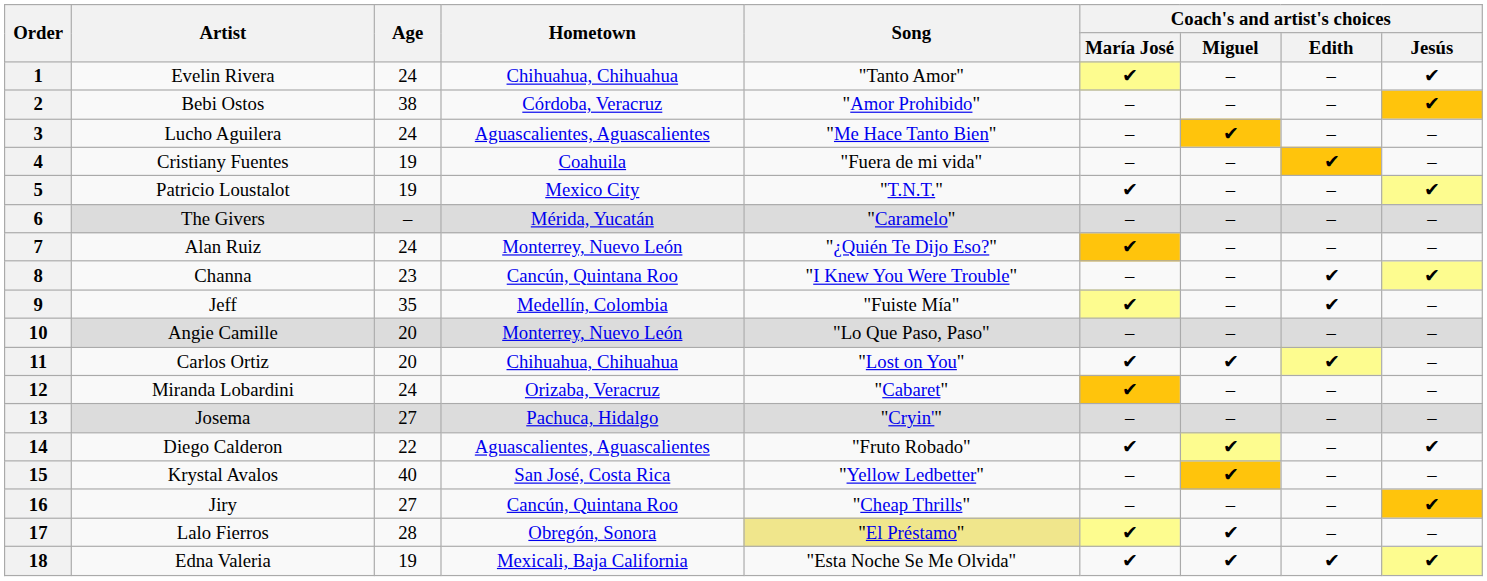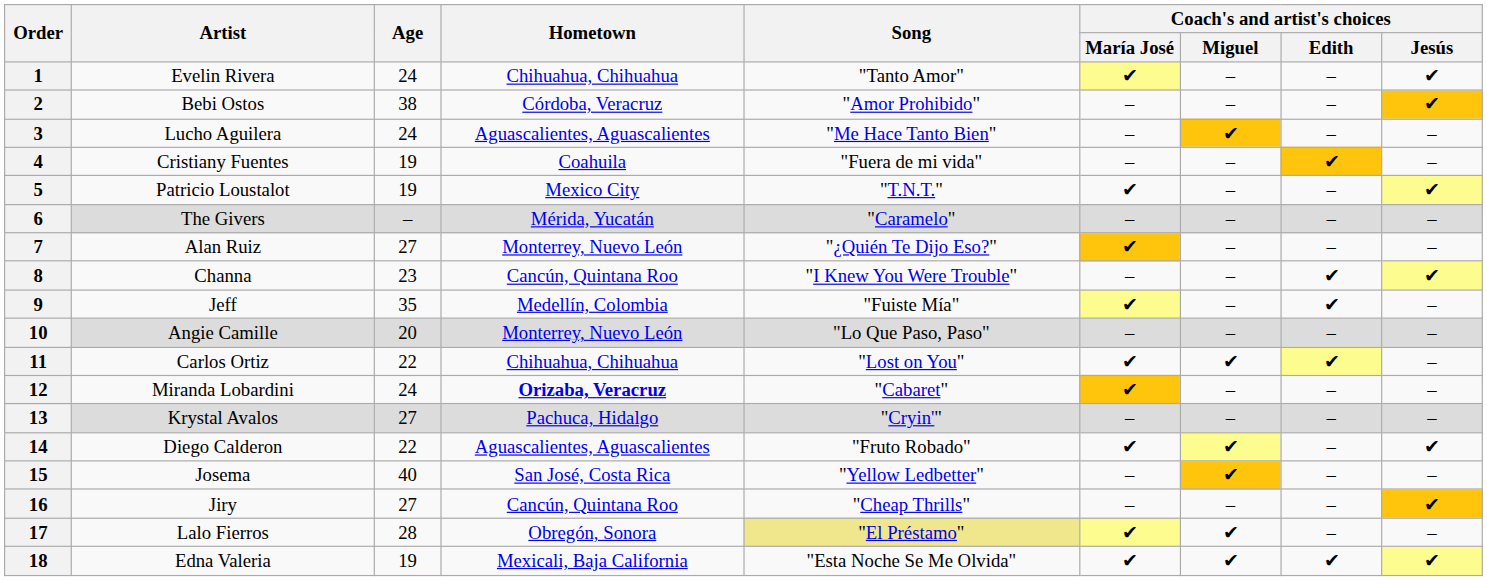7 | Age: 24 -> 27
11 | Age: 20 -> 22
12 | Hometown: normal -> bold
13 | Artist: Josema -> Krystal Avalos
15 | Artist: Krystal Avalos -> Josema
